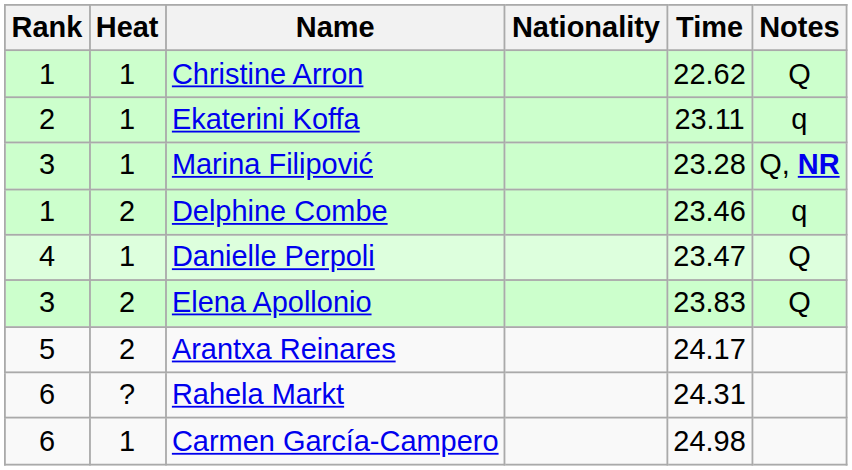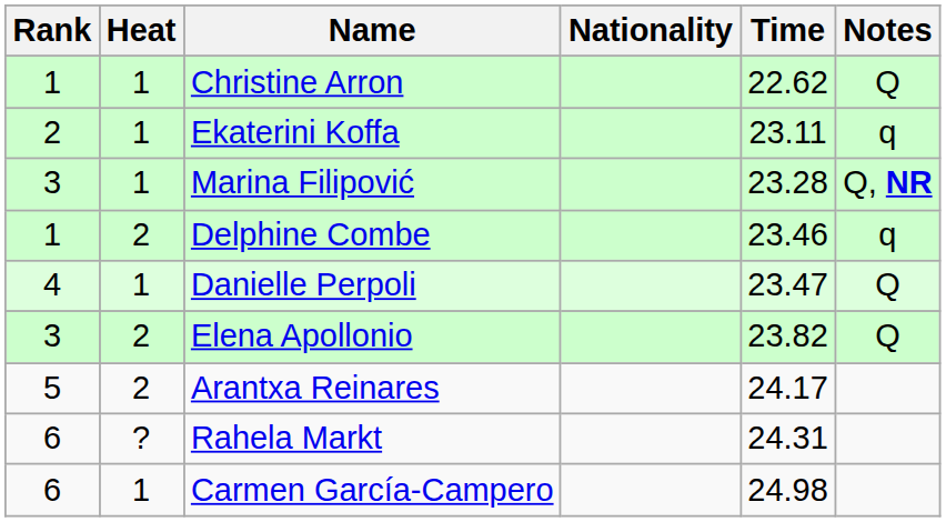Elena Apollonio | Time: 23.83 -> 23.82
